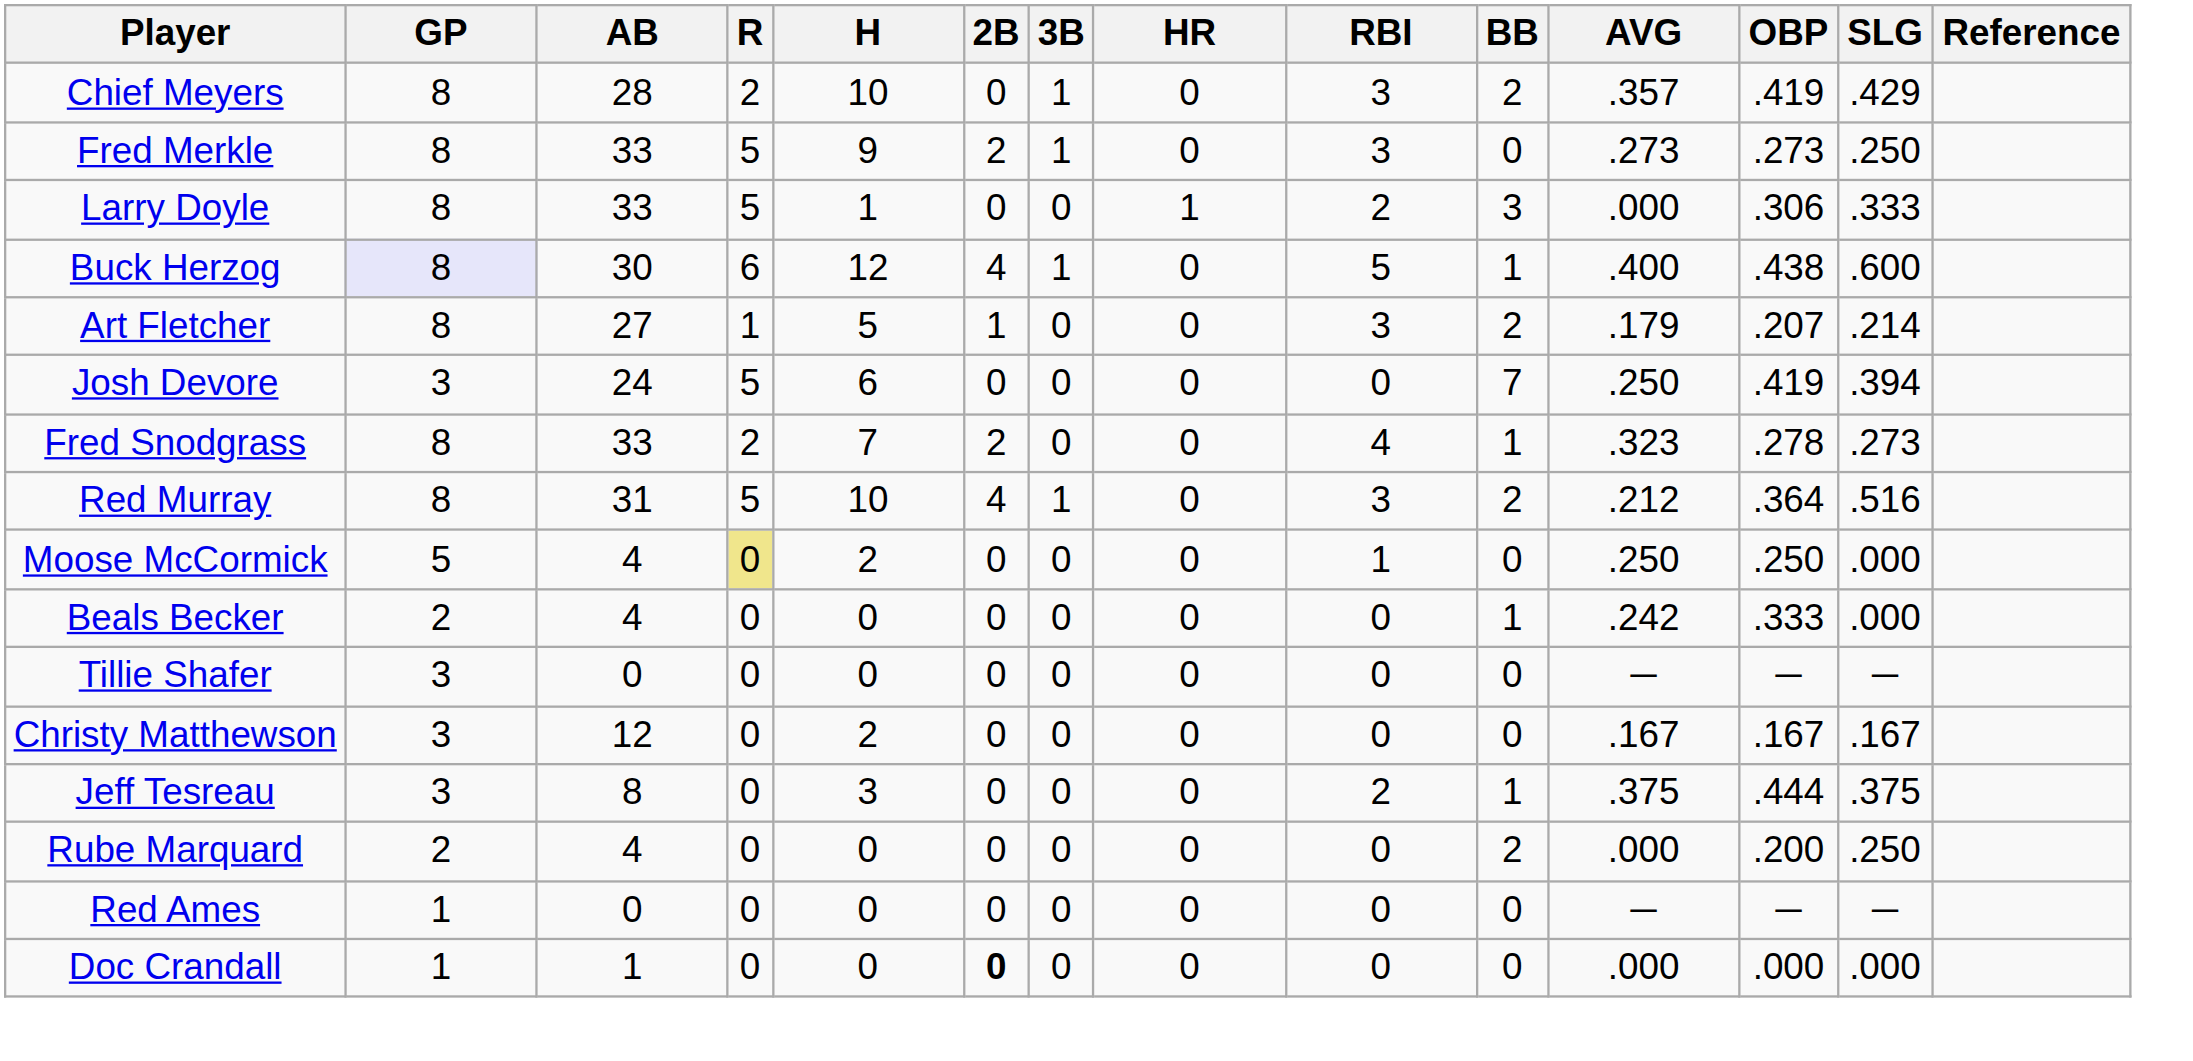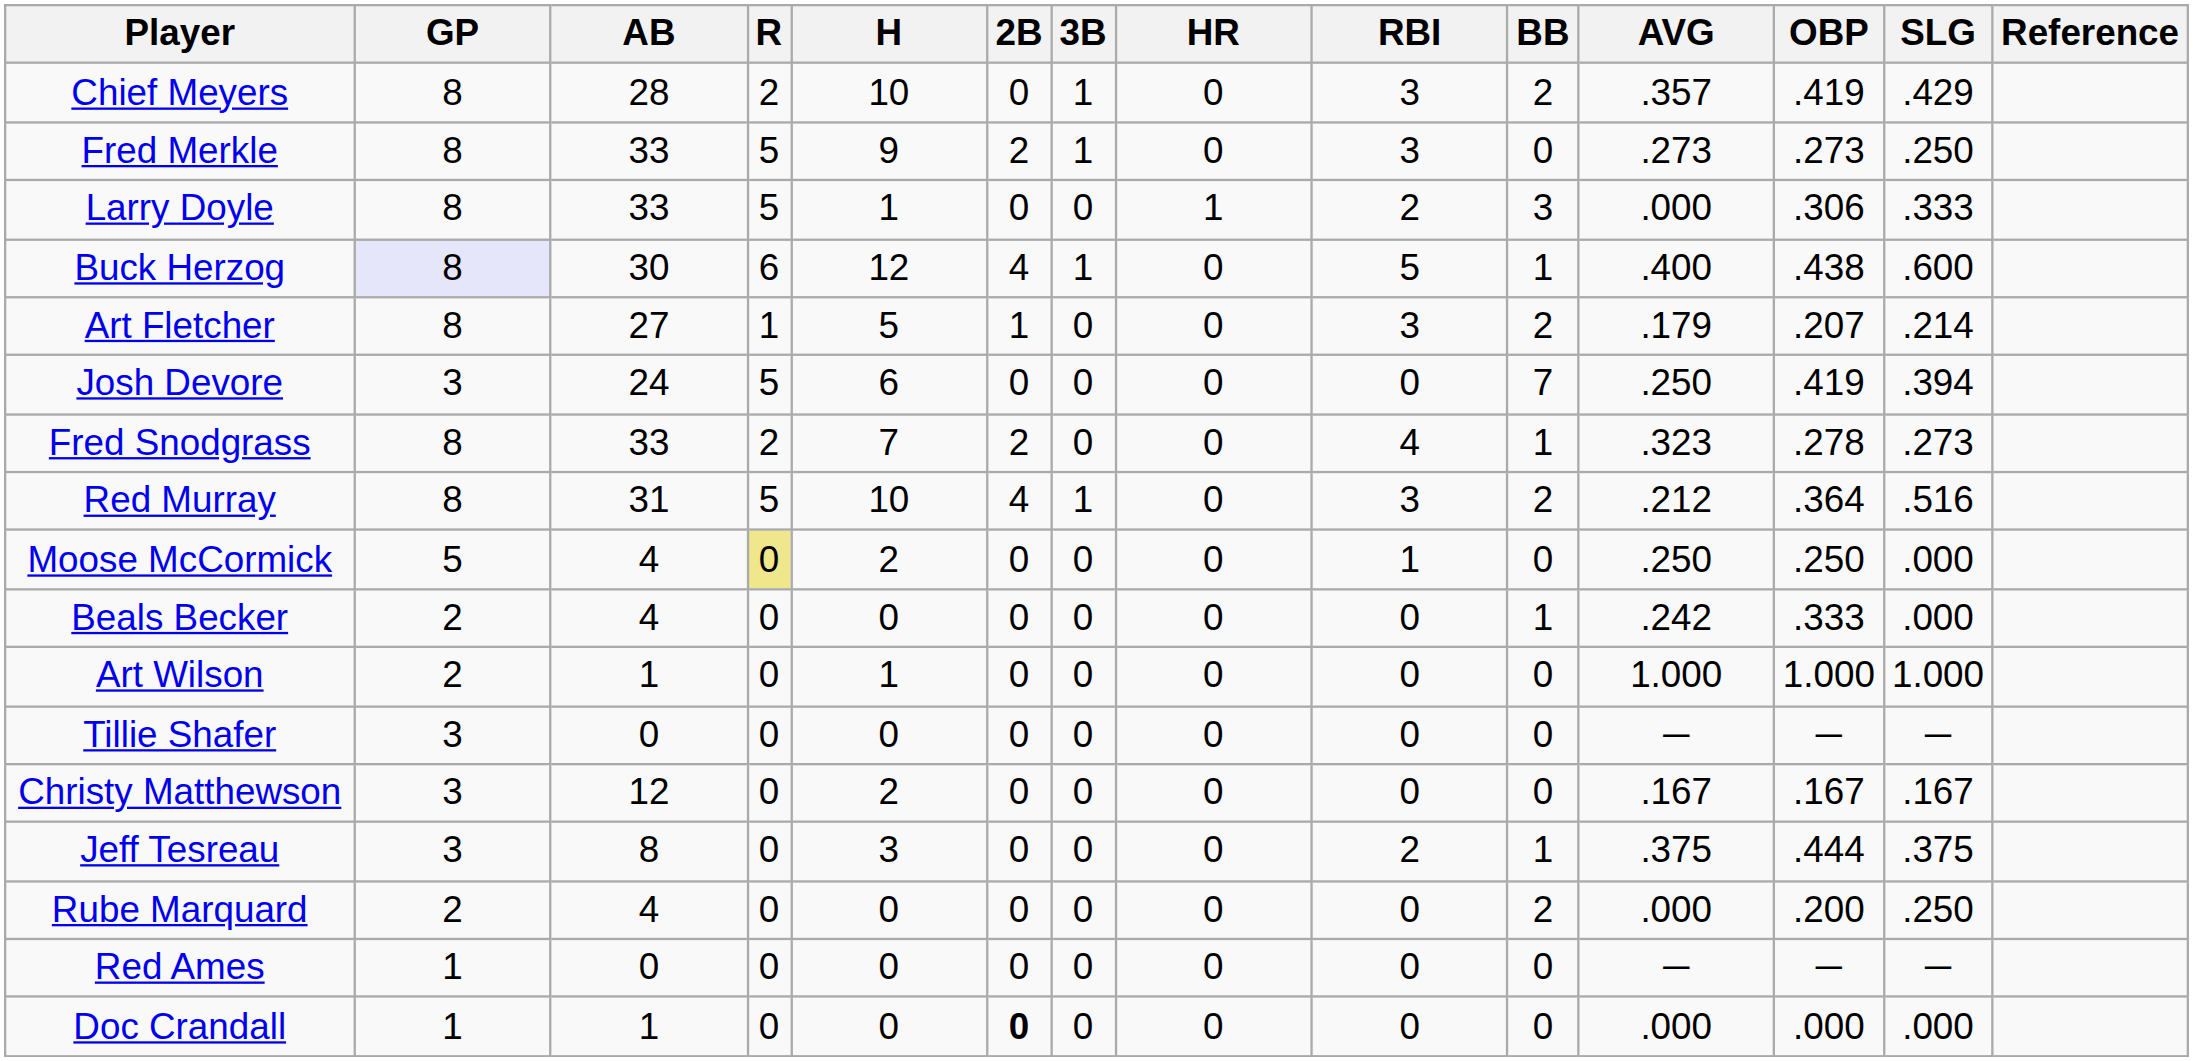+ row: Art Wilson | 2 | 1 | 0 | 1 | 0 | 0 | 0 | 0 | 0 | 1.000 | 1.000 | 1.000
